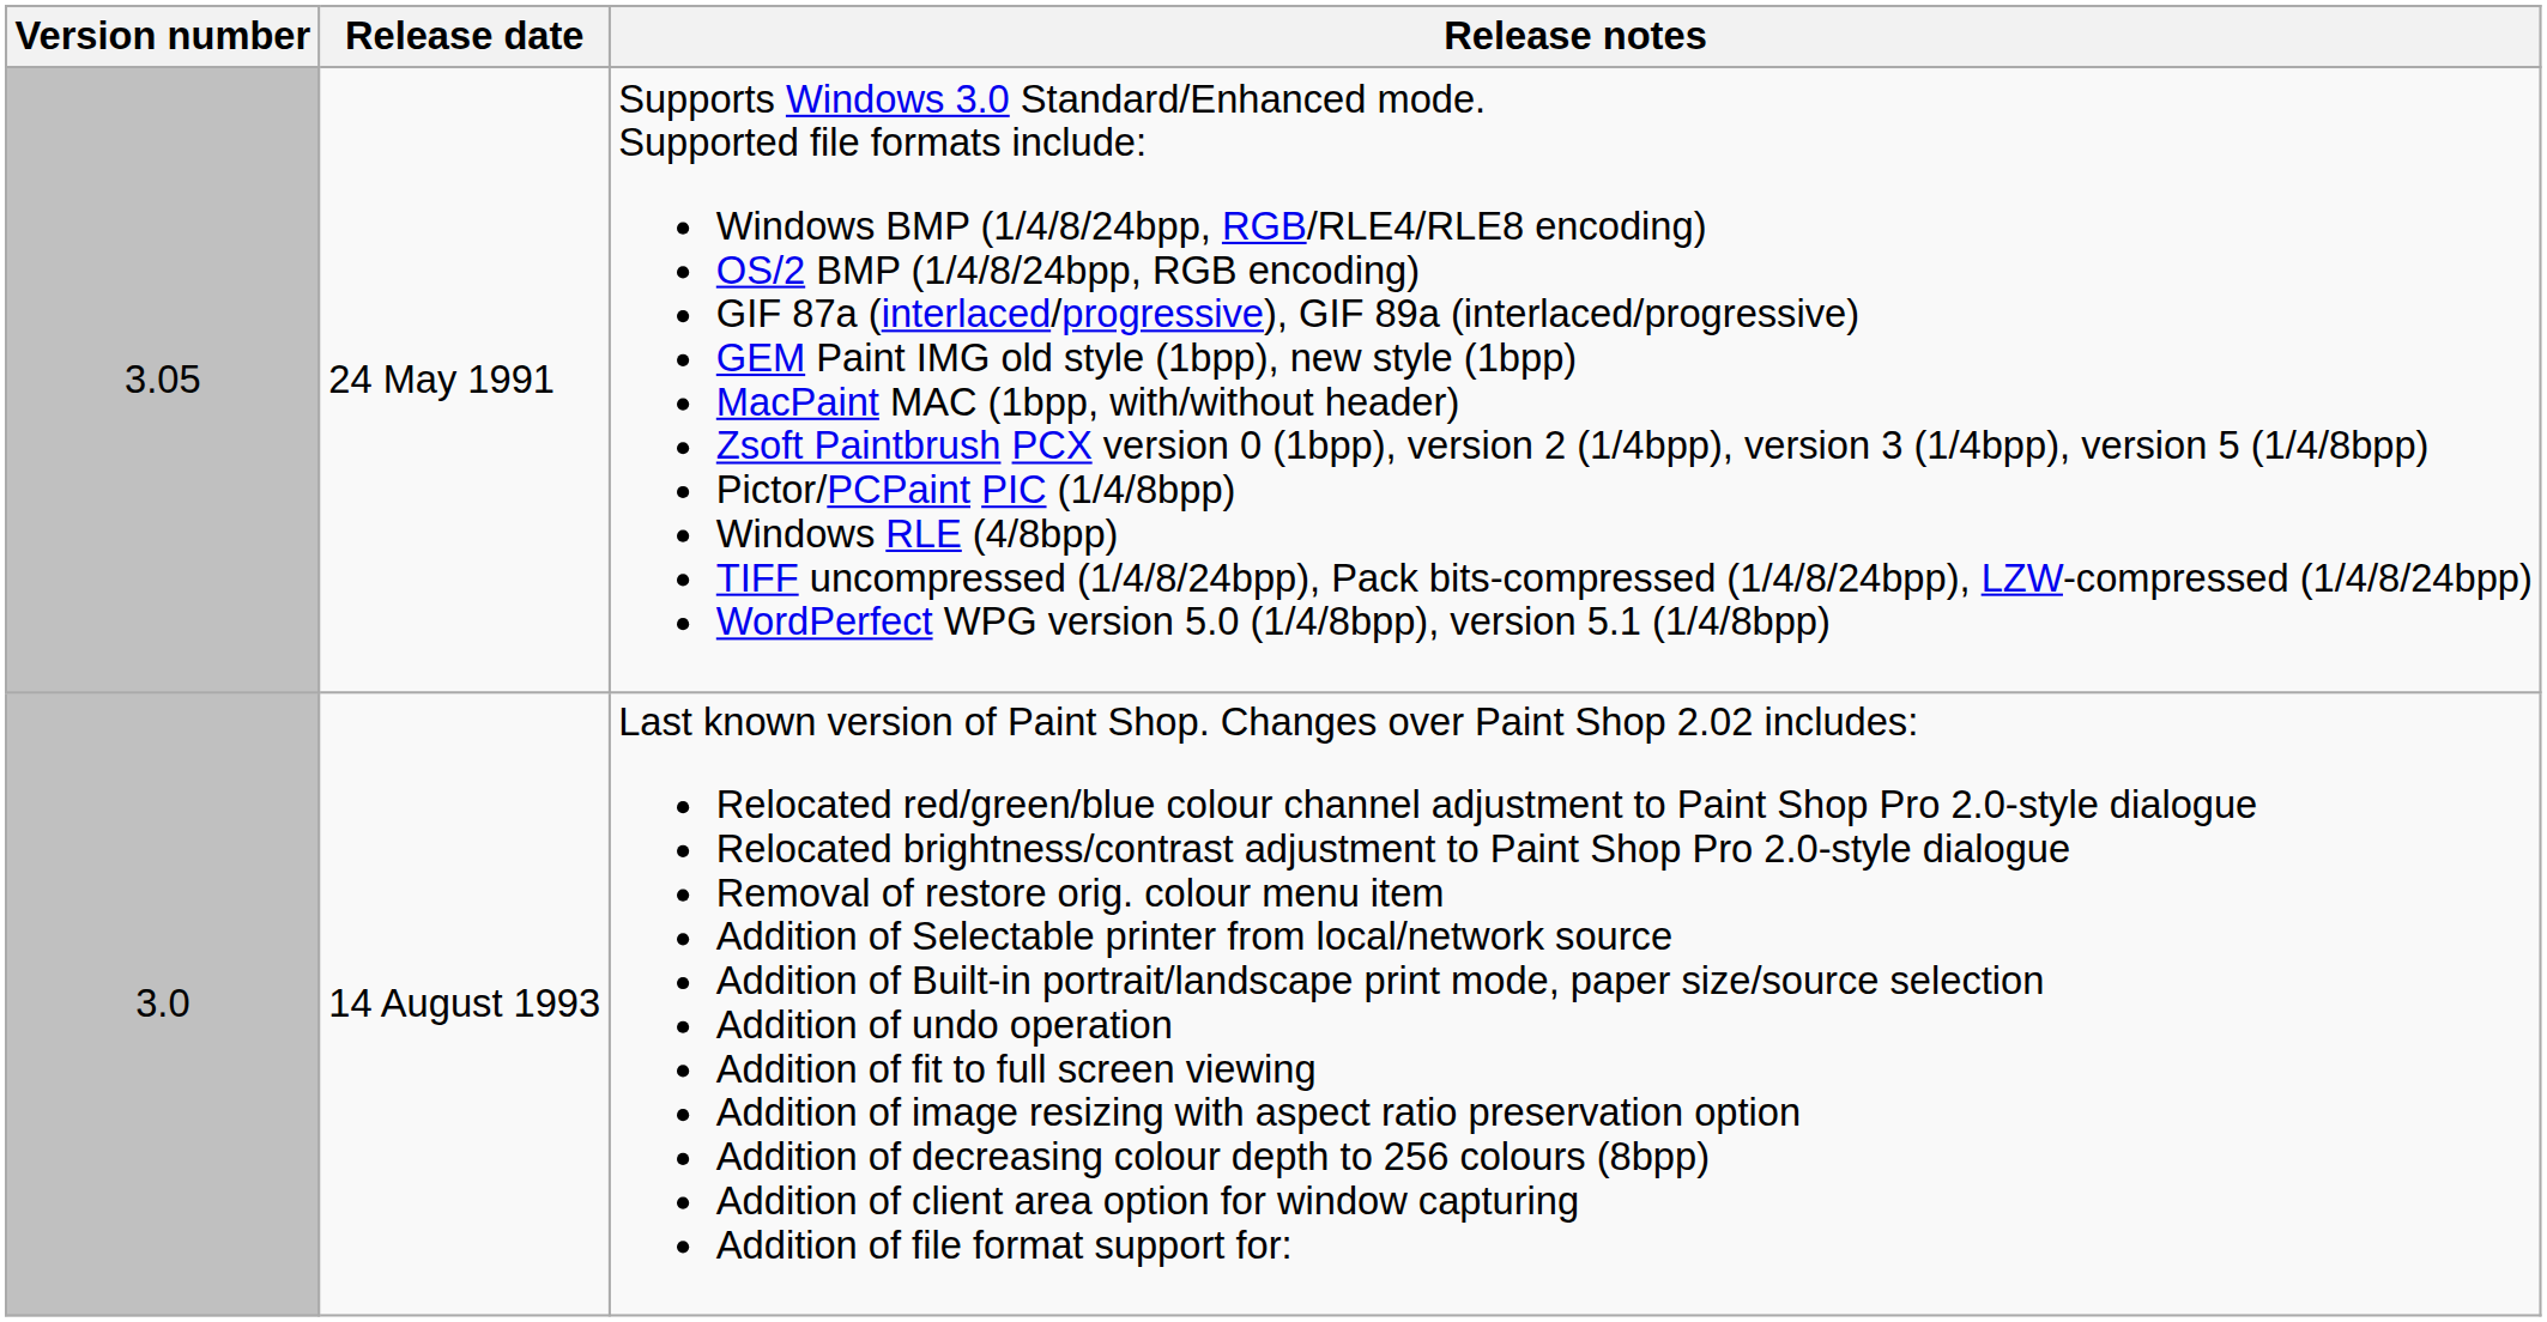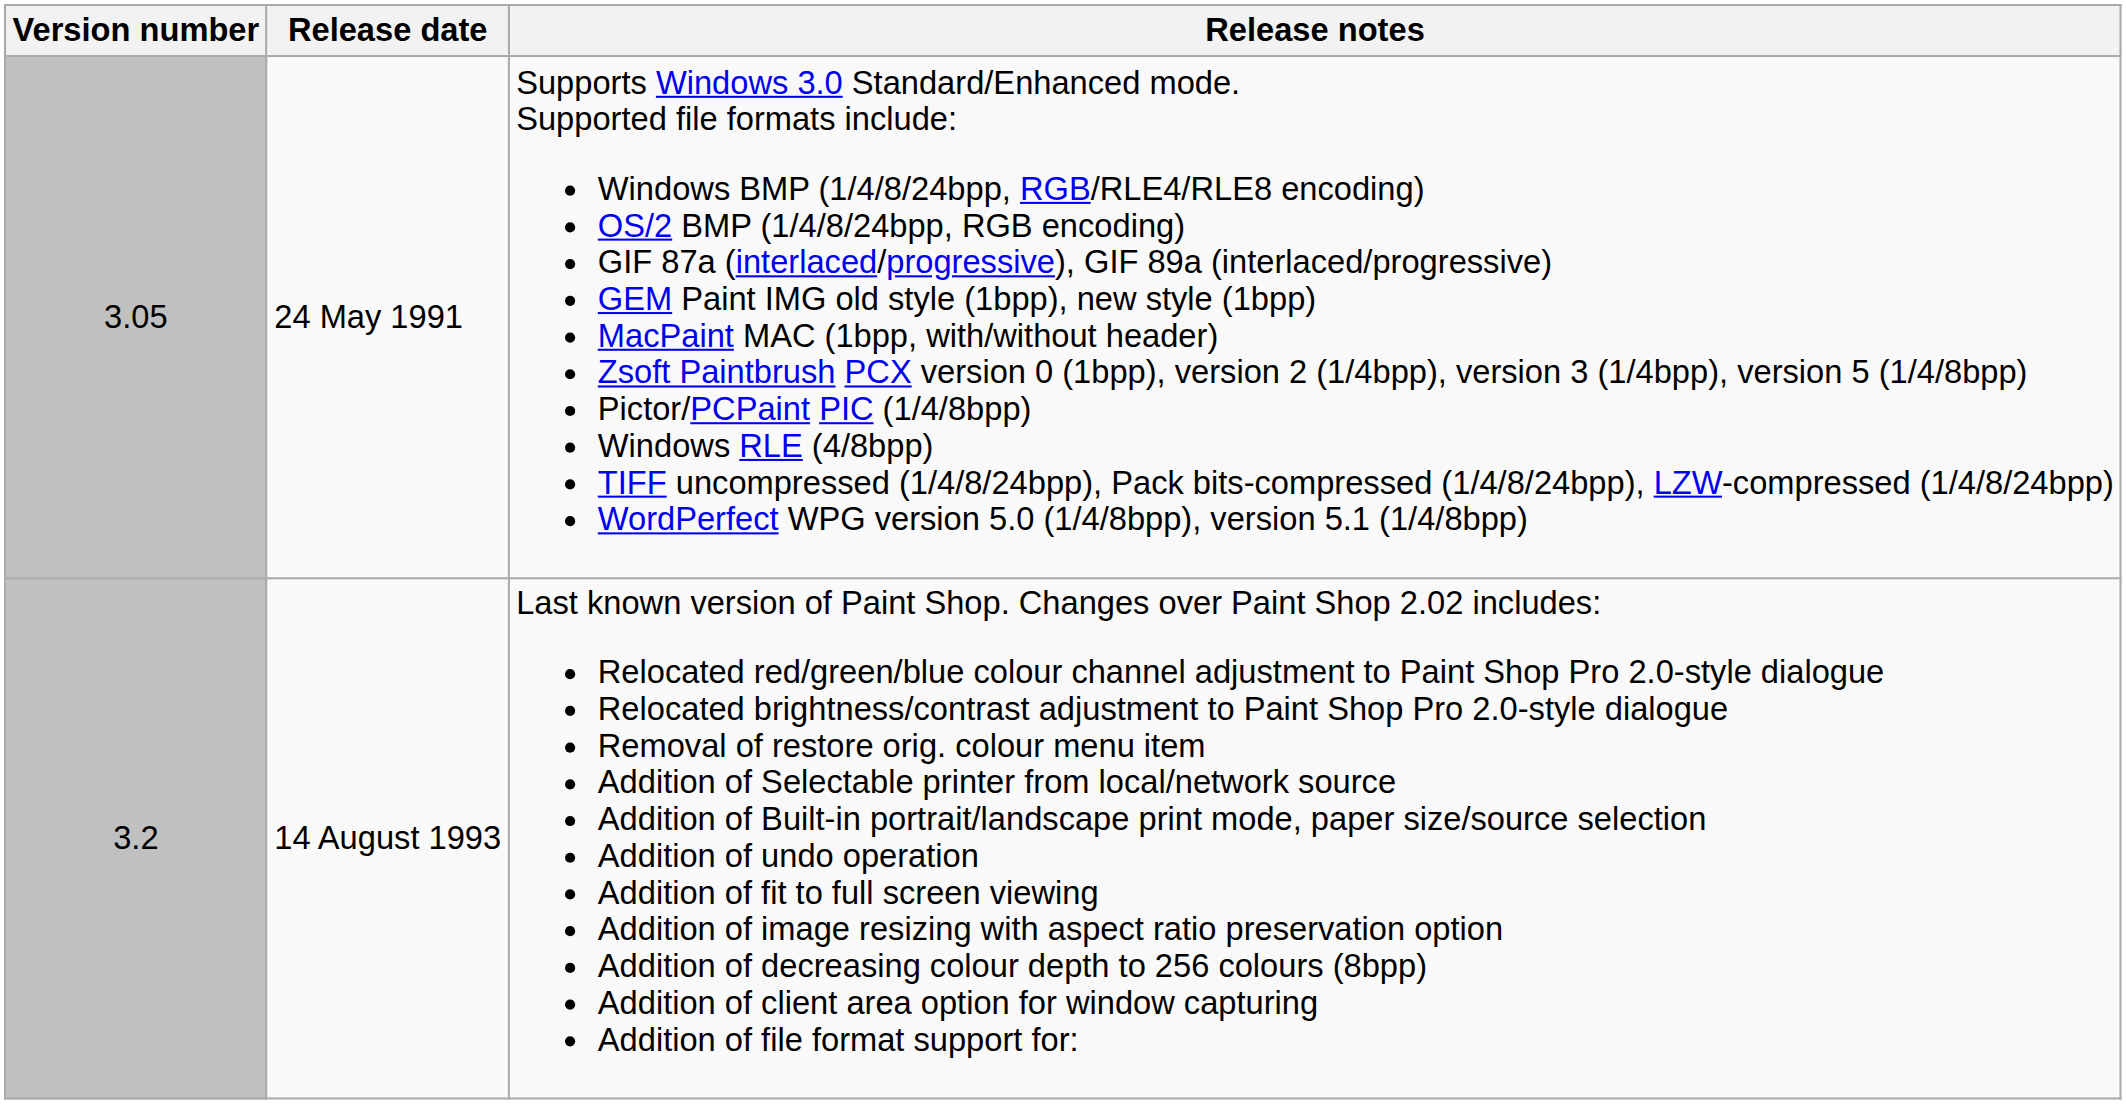14 August 1993 | Version number: 3.0 -> 3.2
